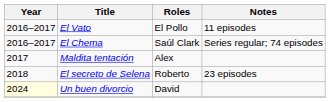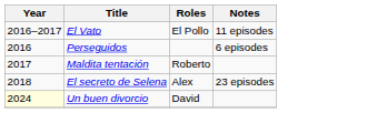+ row: 2016 | Perseguidos | 6 episodes
- row: 2016–2017 | El Chema | Saúl Clark | Series regular; 74 episodes
Maldita tentación | Roles: Alex -> Roberto
El secreto de Selena | Roles: Roberto -> Alex
